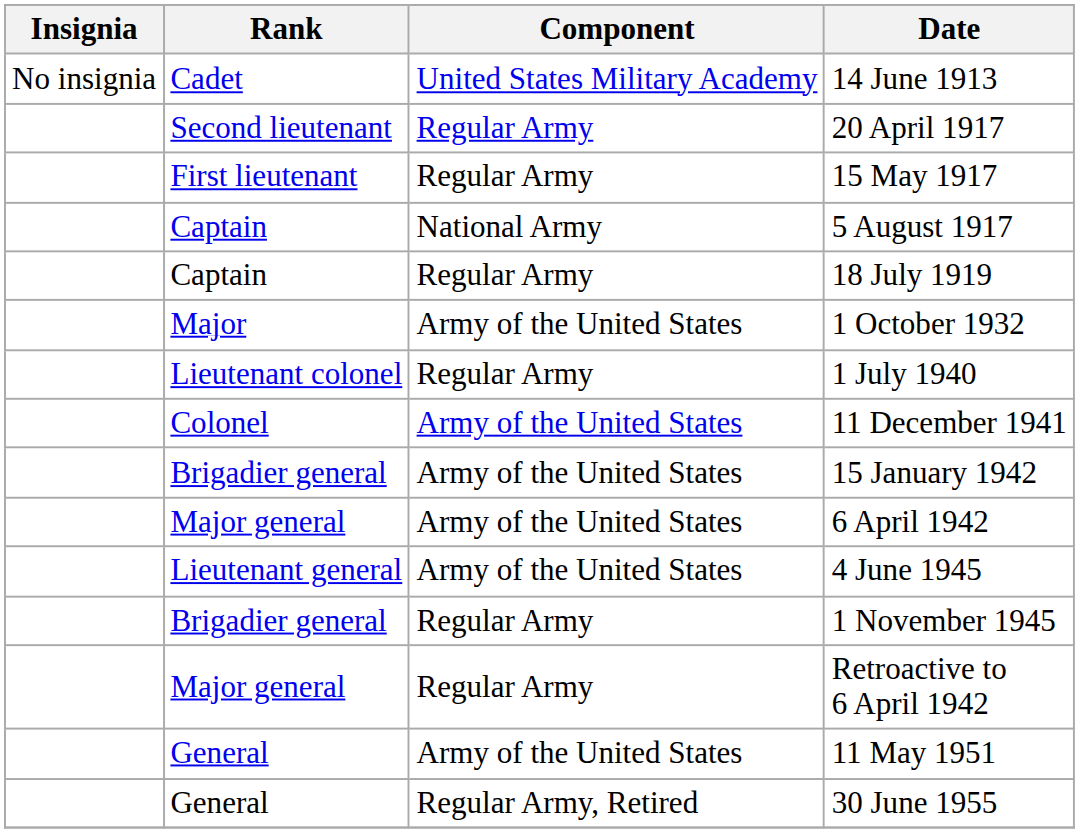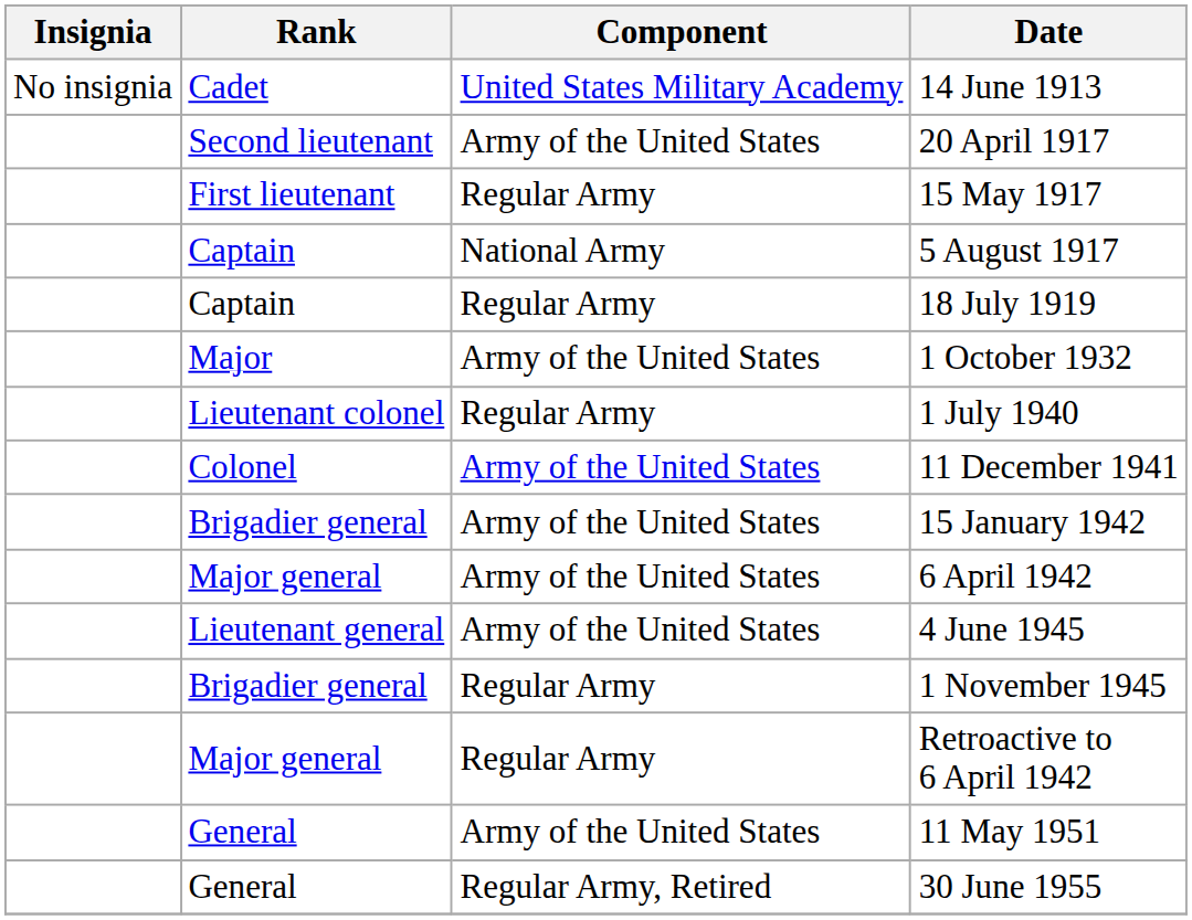20 April 1917 | Component: Regular Army -> Army of the United States
